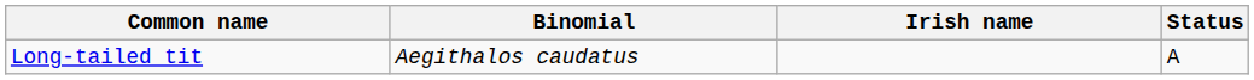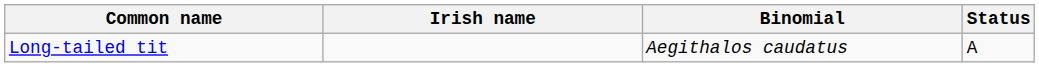columns swapped: Binomial <-> Irish name
